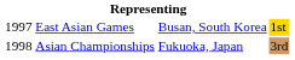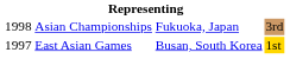rows swapped: East Asian Games <-> Asian Championships
